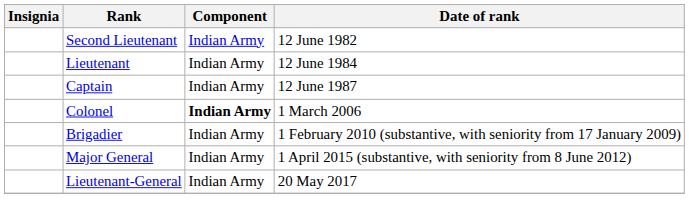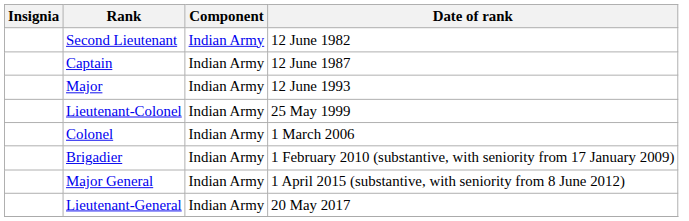- row: Lieutenant | Indian Army | 12 June 1984
+ row: Major | Indian Army | 12 June 1993
+ row: Lieutenant-Colonel | Indian Army | 25 May 1999
Colonel | Component: bold -> normal
